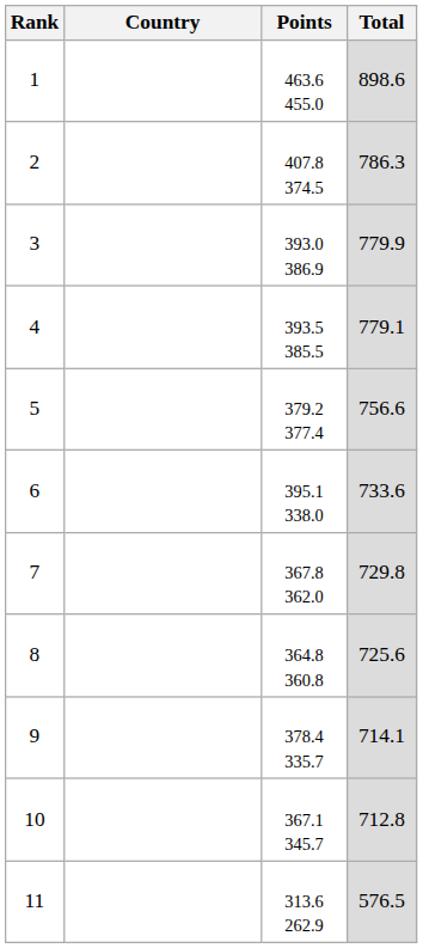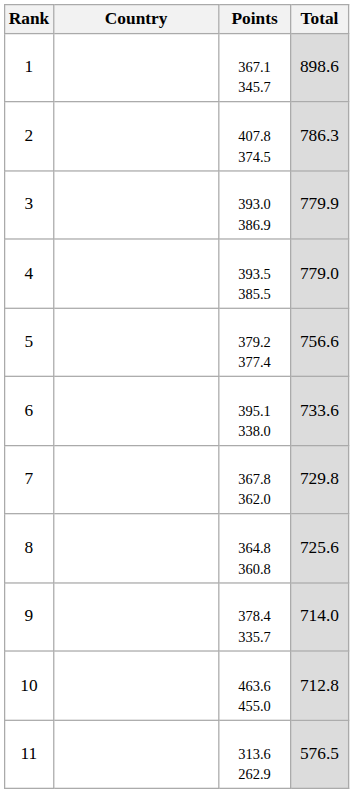1 | Points: 463.6 455.0 -> 367.1 345.7
4 | Total: 779.1 -> 779.0
9 | Total: 714.1 -> 714.0
10 | Points: 367.1 345.7 -> 463.6 455.0
